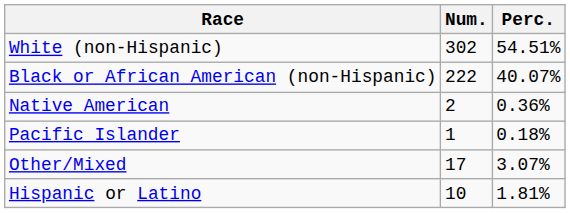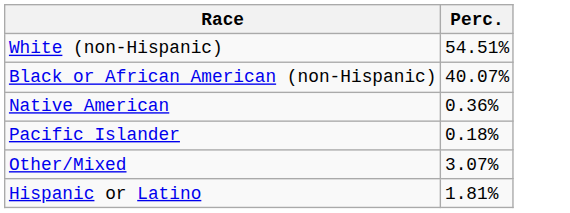- column: Num. | 302 | 222 | 2 | 1 | 17 | 10
